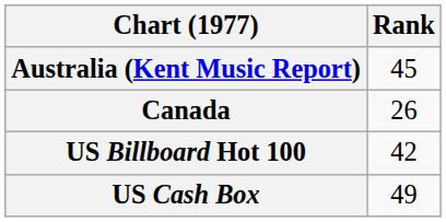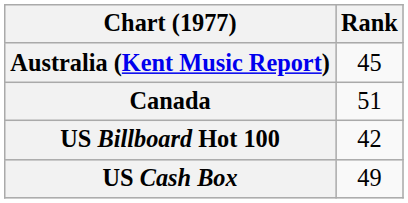Canada | Rank: 26 -> 51
